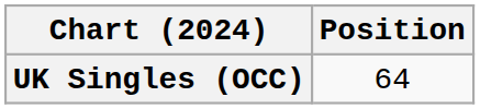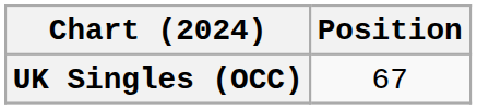UK Singles (OCC) | Position: 64 -> 67
